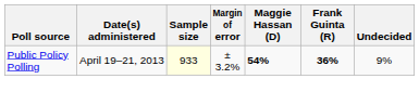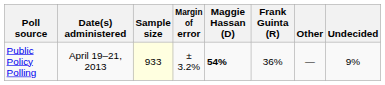+ column: Other | —
Public Policy Polling | Frank Guinta (R): bold -> normal
